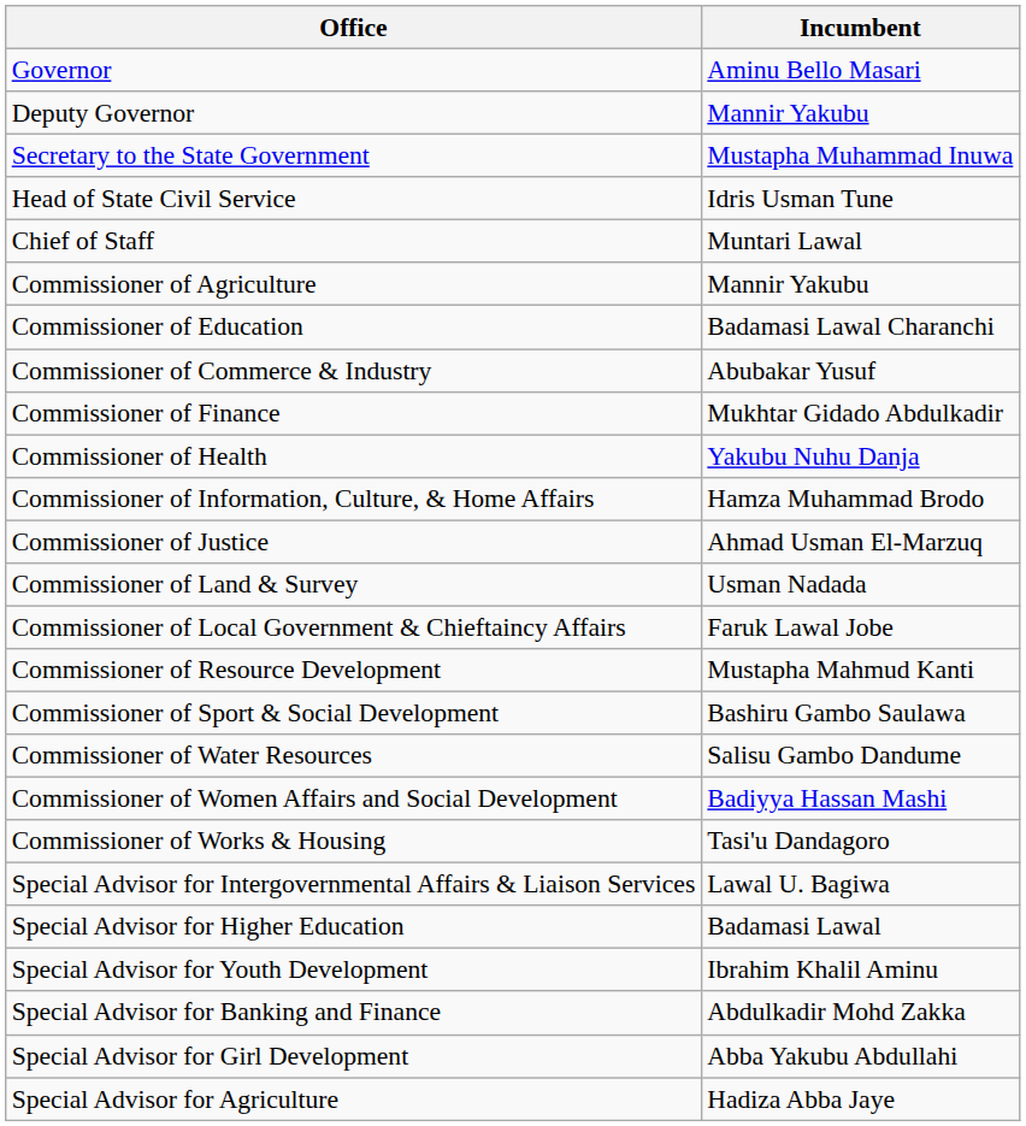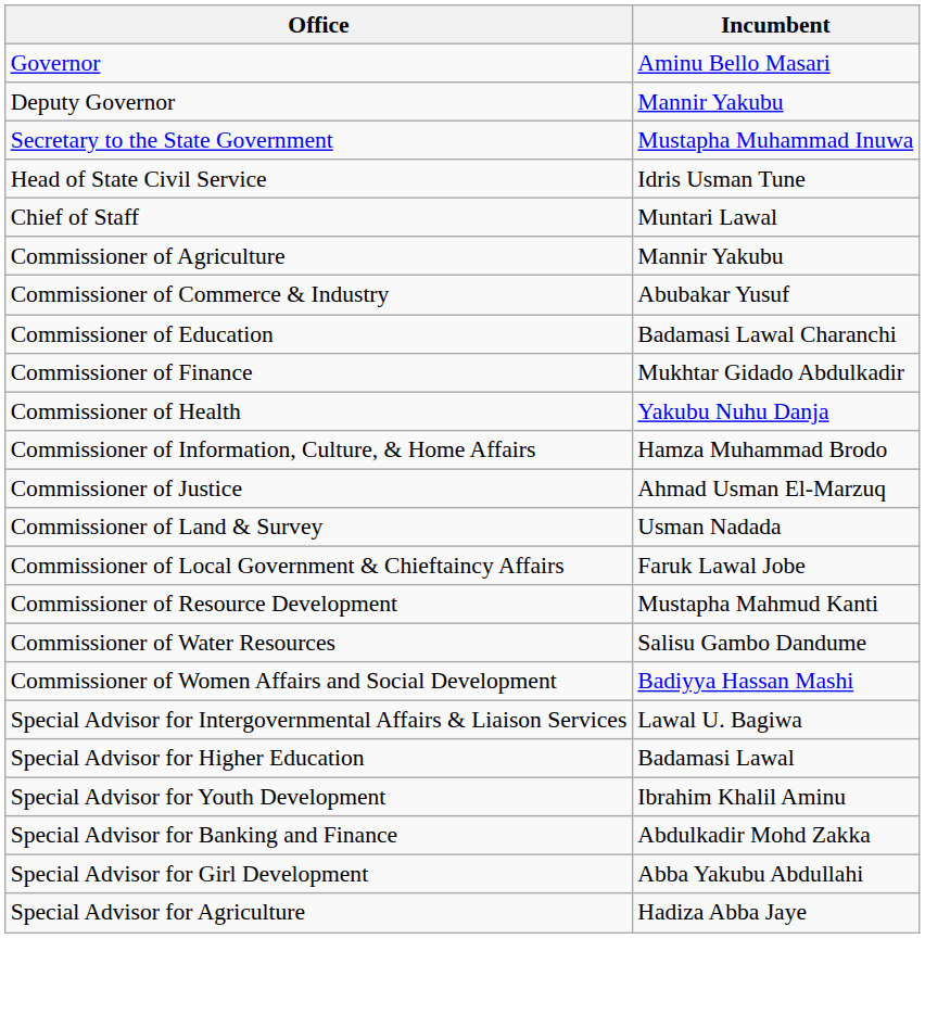rows swapped: Commissioner of Commerce & Industry <-> Commissioner of Education
- row: Commissioner of Sport & Social Development | Bashiru Gambo Saulawa
- row: Commissioner of Works & Housing | Tasi'u Dandagoro
